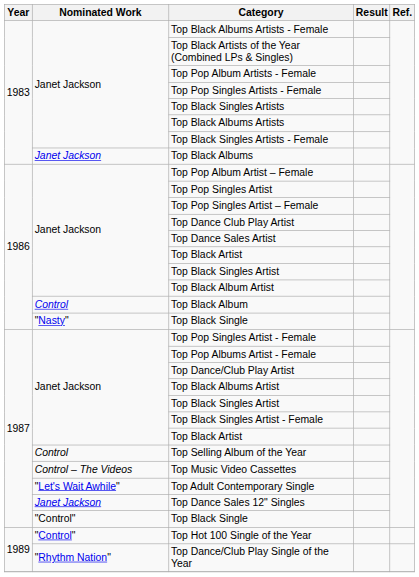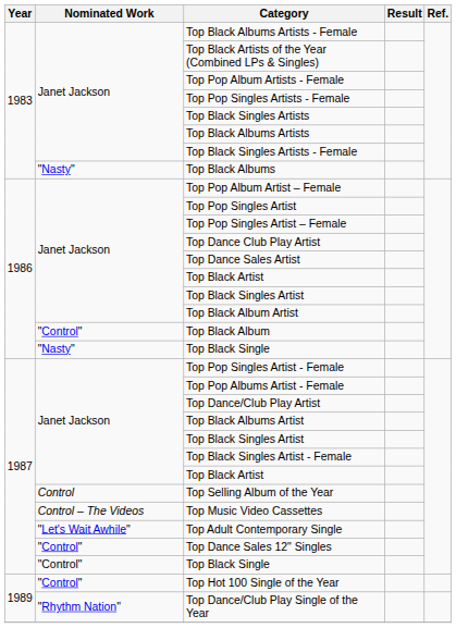Top Black Albums | Nominated Work: Janet Jackson -> "Nasty"
Top Black Album | Nominated Work: Control -> "Control"
Top Dance Sales 12" Singles | Nominated Work: Janet Jackson -> "Control"
